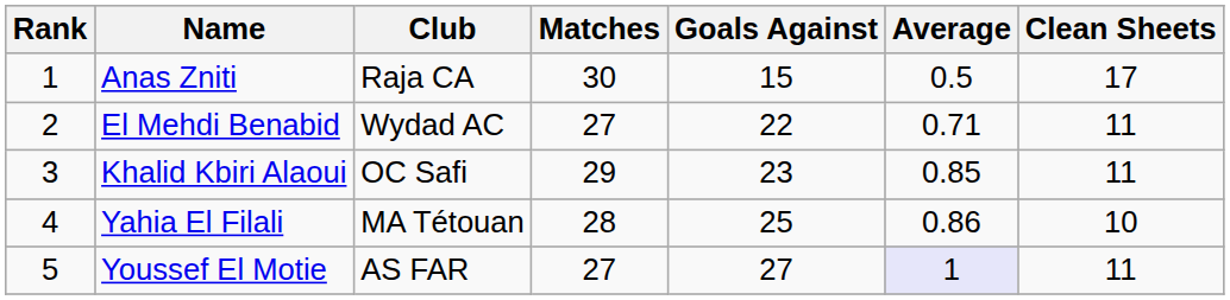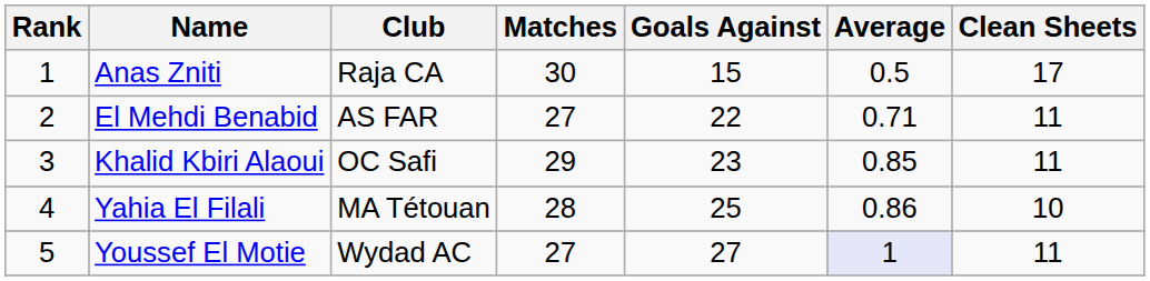El Mehdi Benabid | Club: Wydad AC -> AS FAR
Youssef El Motie | Club: AS FAR -> Wydad AC
